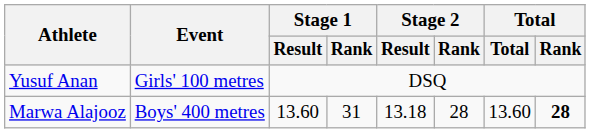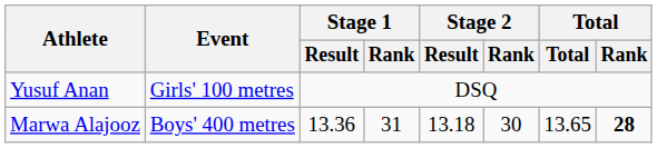Marwa Alajooz | Stage 1 / Result: 13.60 -> 13.36
Marwa Alajooz | Stage 2 / Rank: 28 -> 30
Marwa Alajooz | Total: 13.60 -> 13.65
